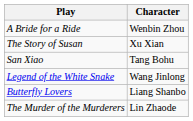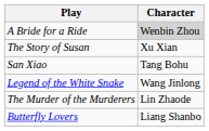A Bride for a Ride | Character: no background -> lightgrey background
rows swapped: Butterfly Lovers <-> The Murder of the Murderers
